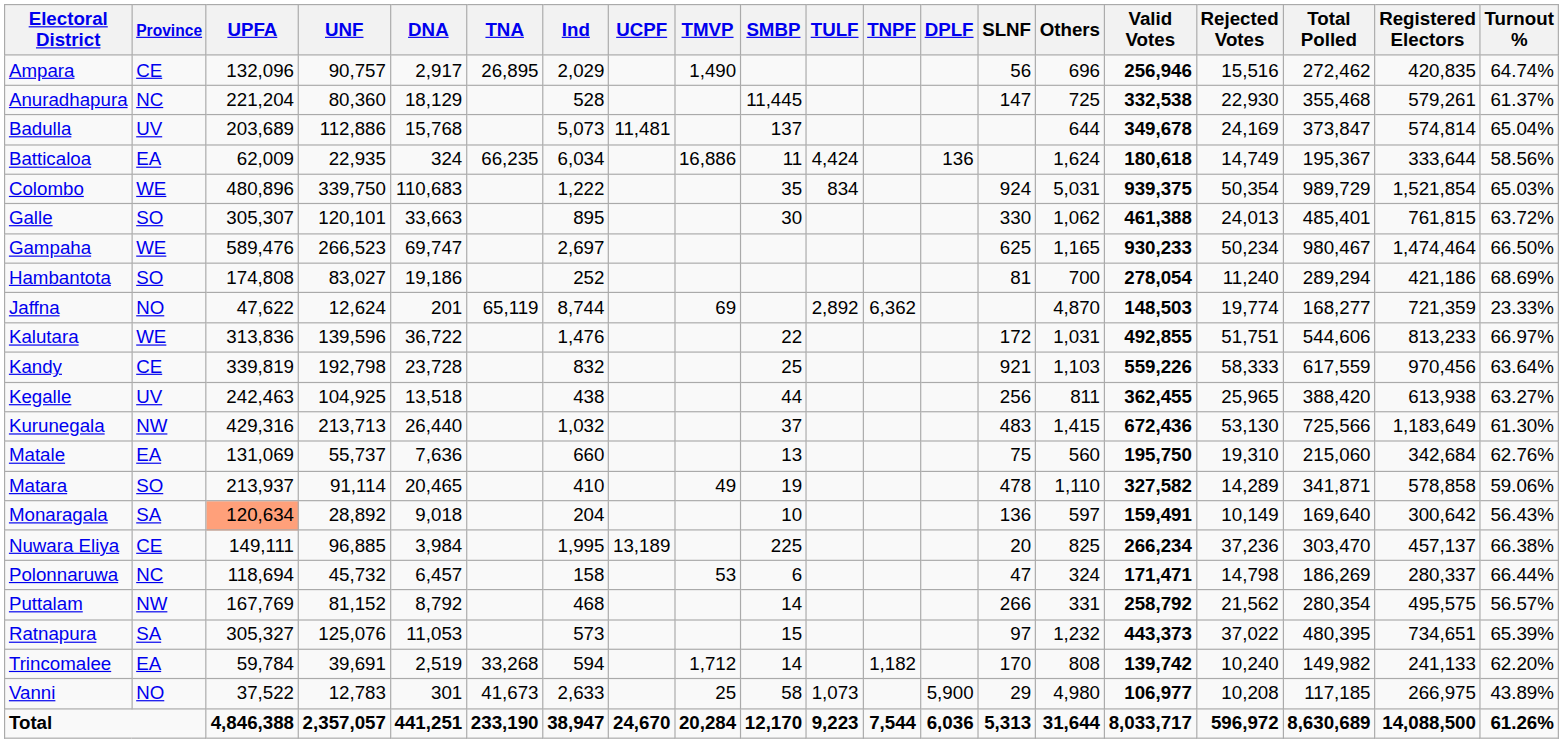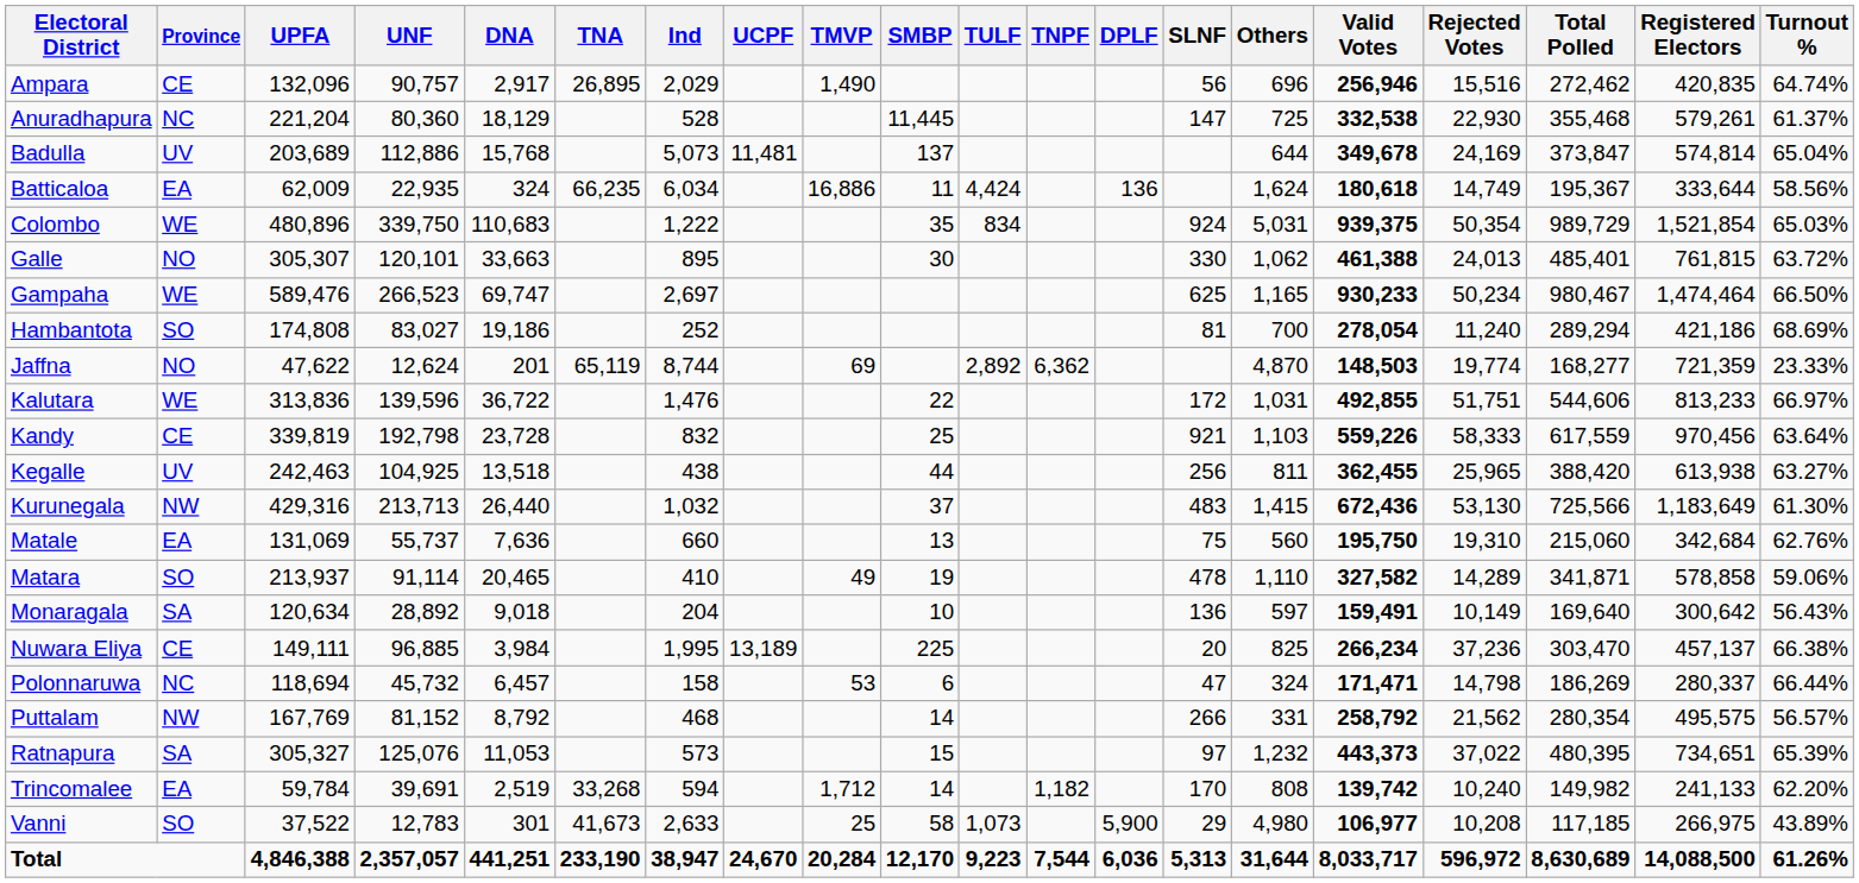Galle | Province: SO -> NO
Monaragala | UPFA: lightsalmon background -> no background
Vanni | Province: NO -> SO
